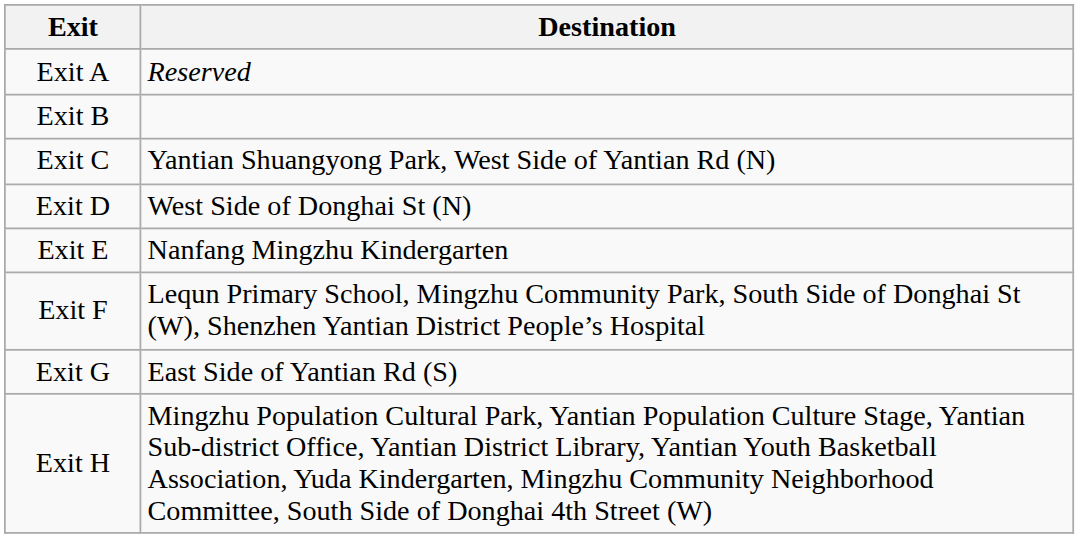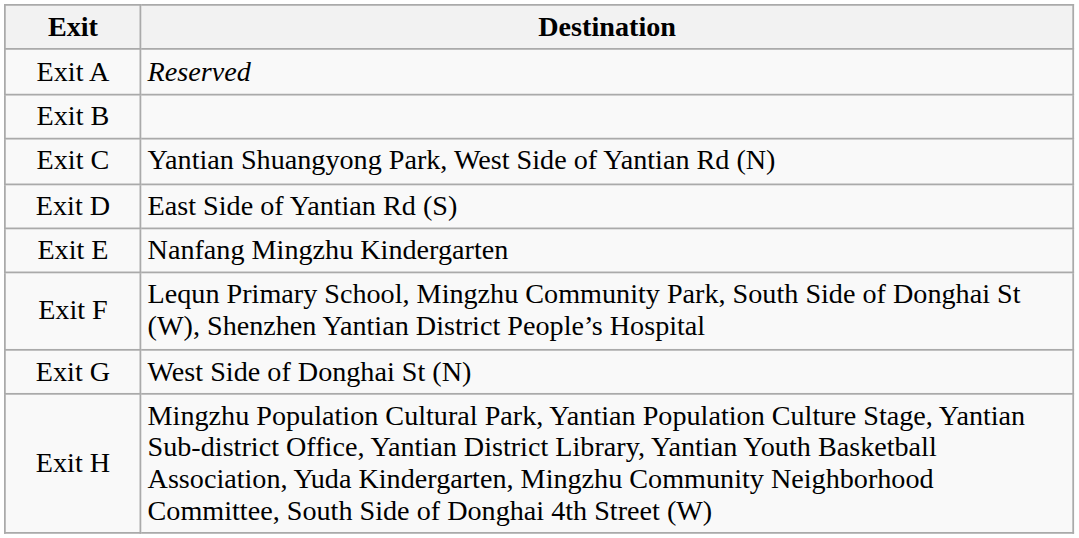Exit D | Destination: West Side of Donghai St (N) -> East Side of Yantian Rd (S)
Exit G | Destination: East Side of Yantian Rd (S) -> West Side of Donghai St (N)
